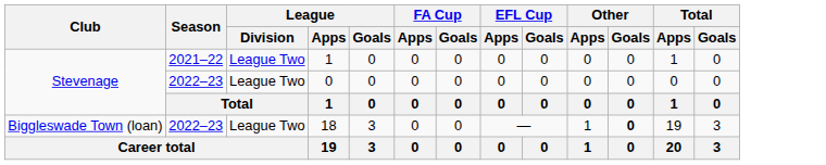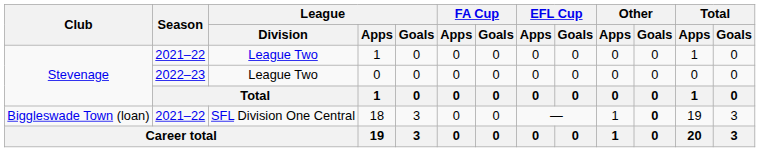18 | Season: 2022–23 -> 2021–22
18 | League / Division: League Two -> SFL Division One Central
